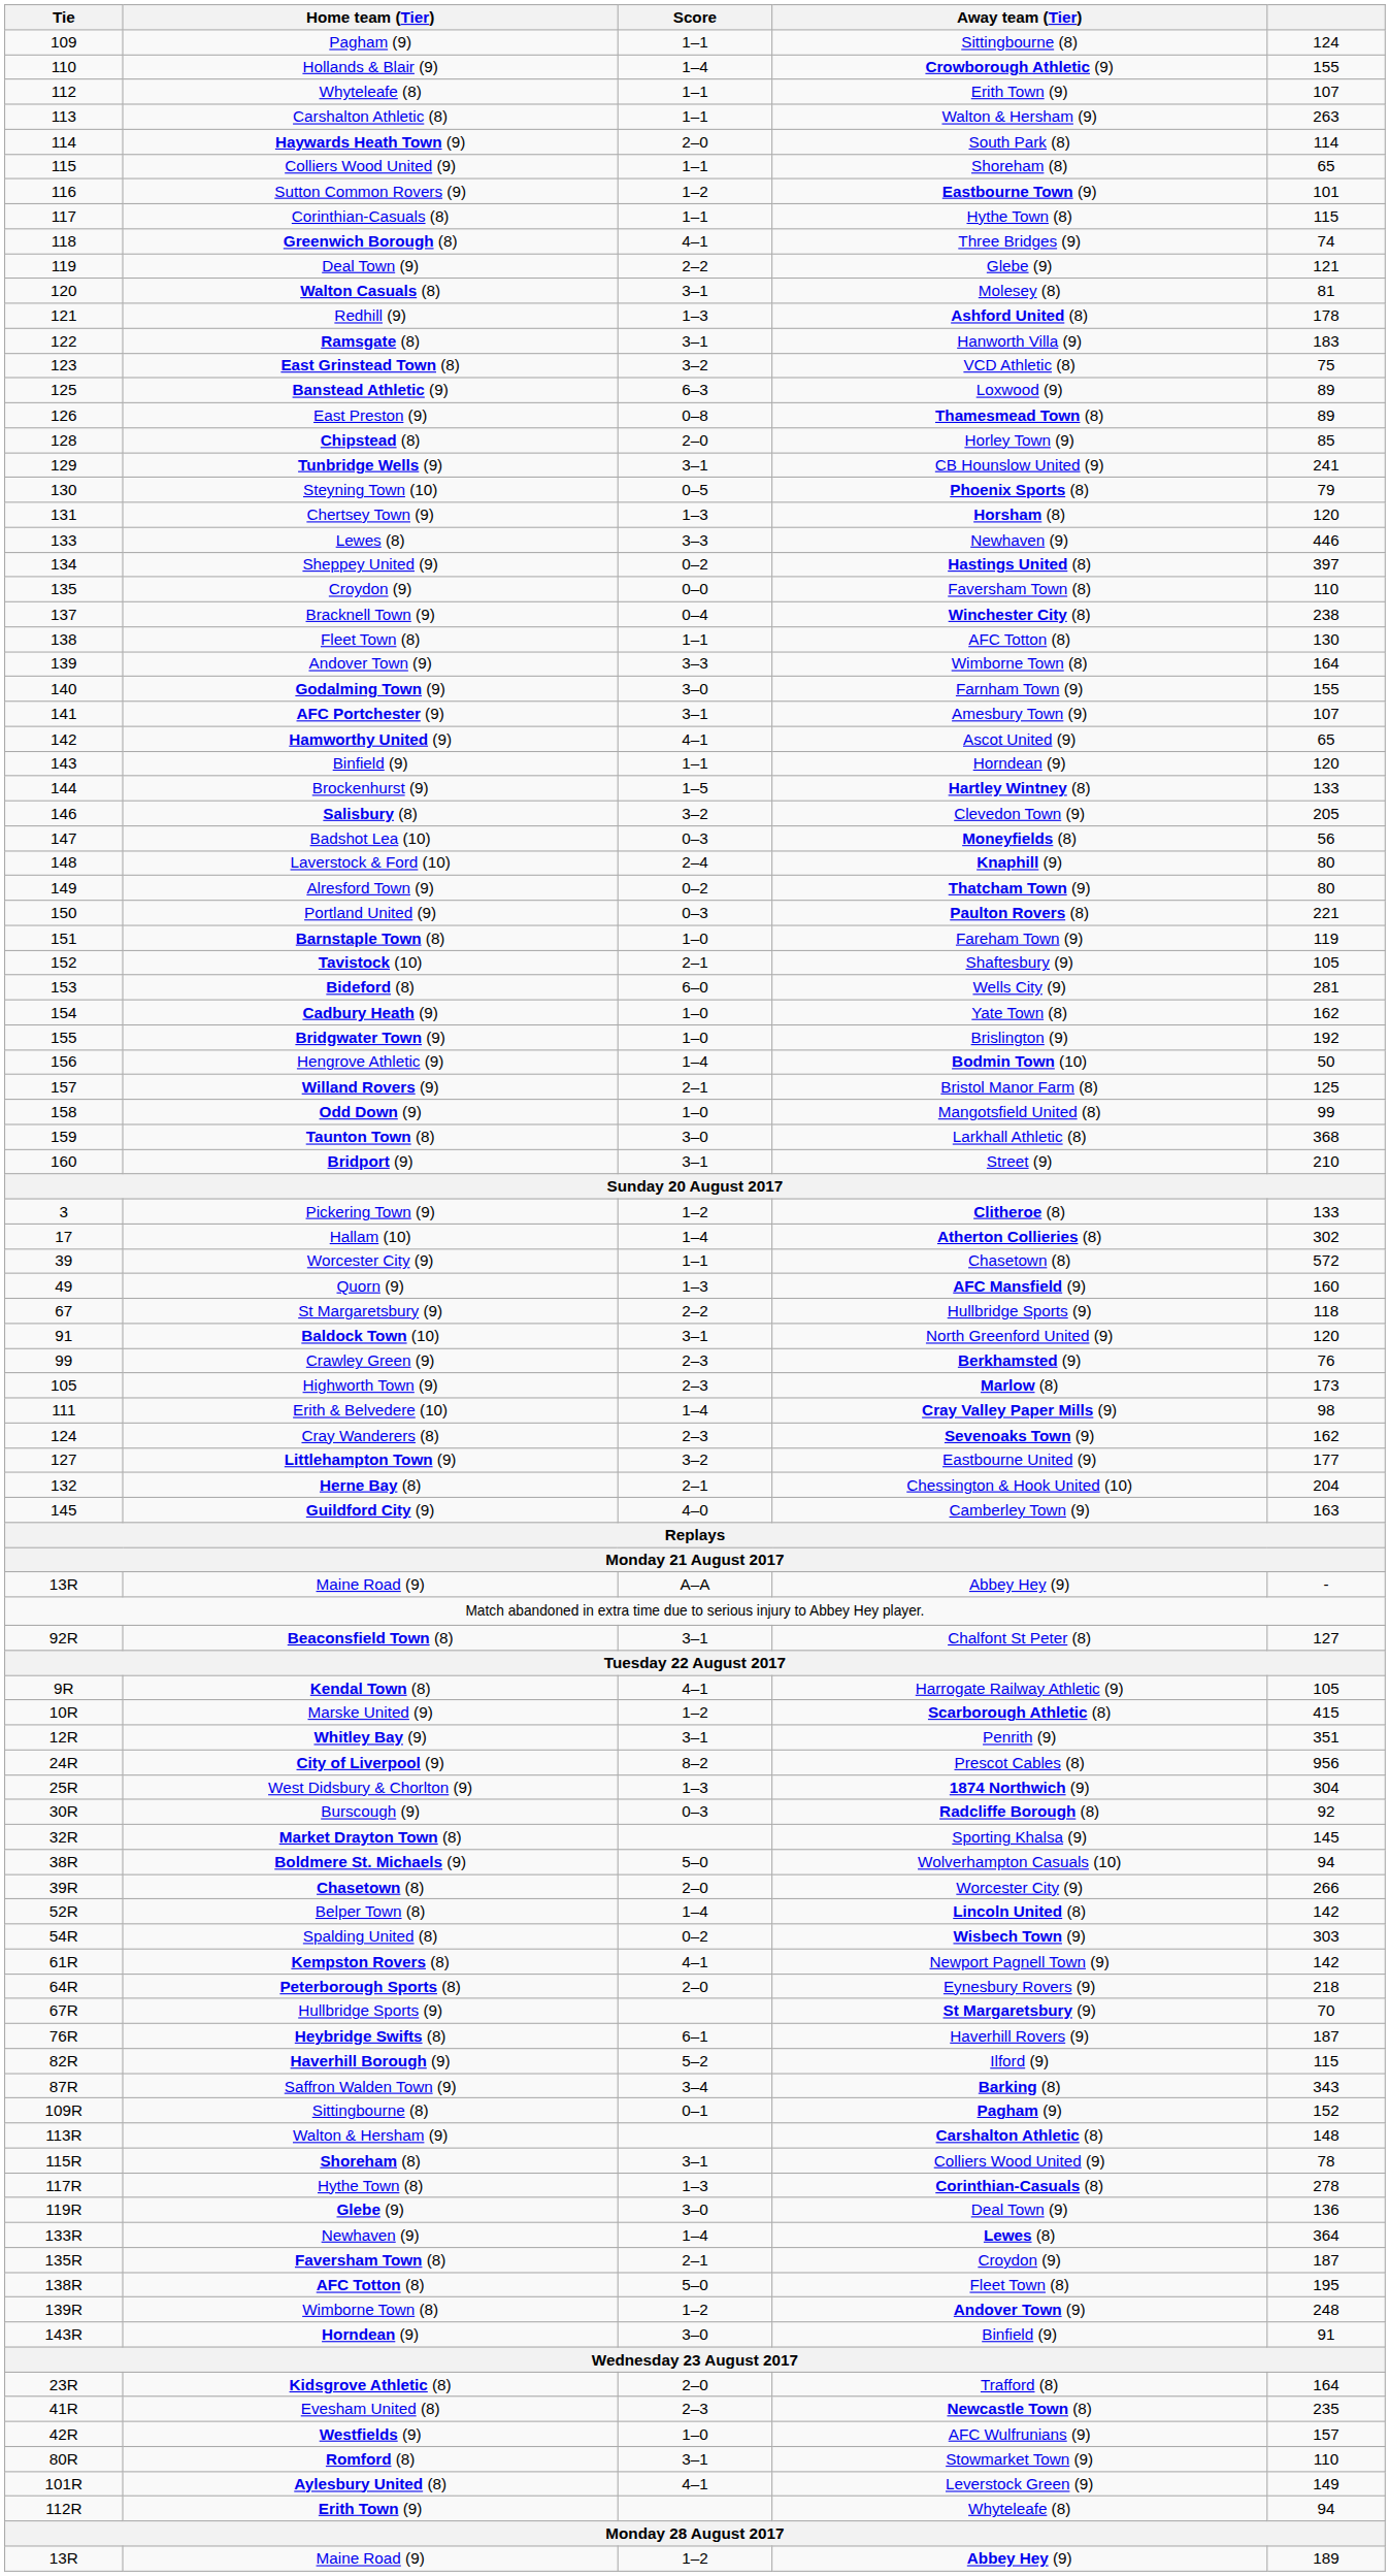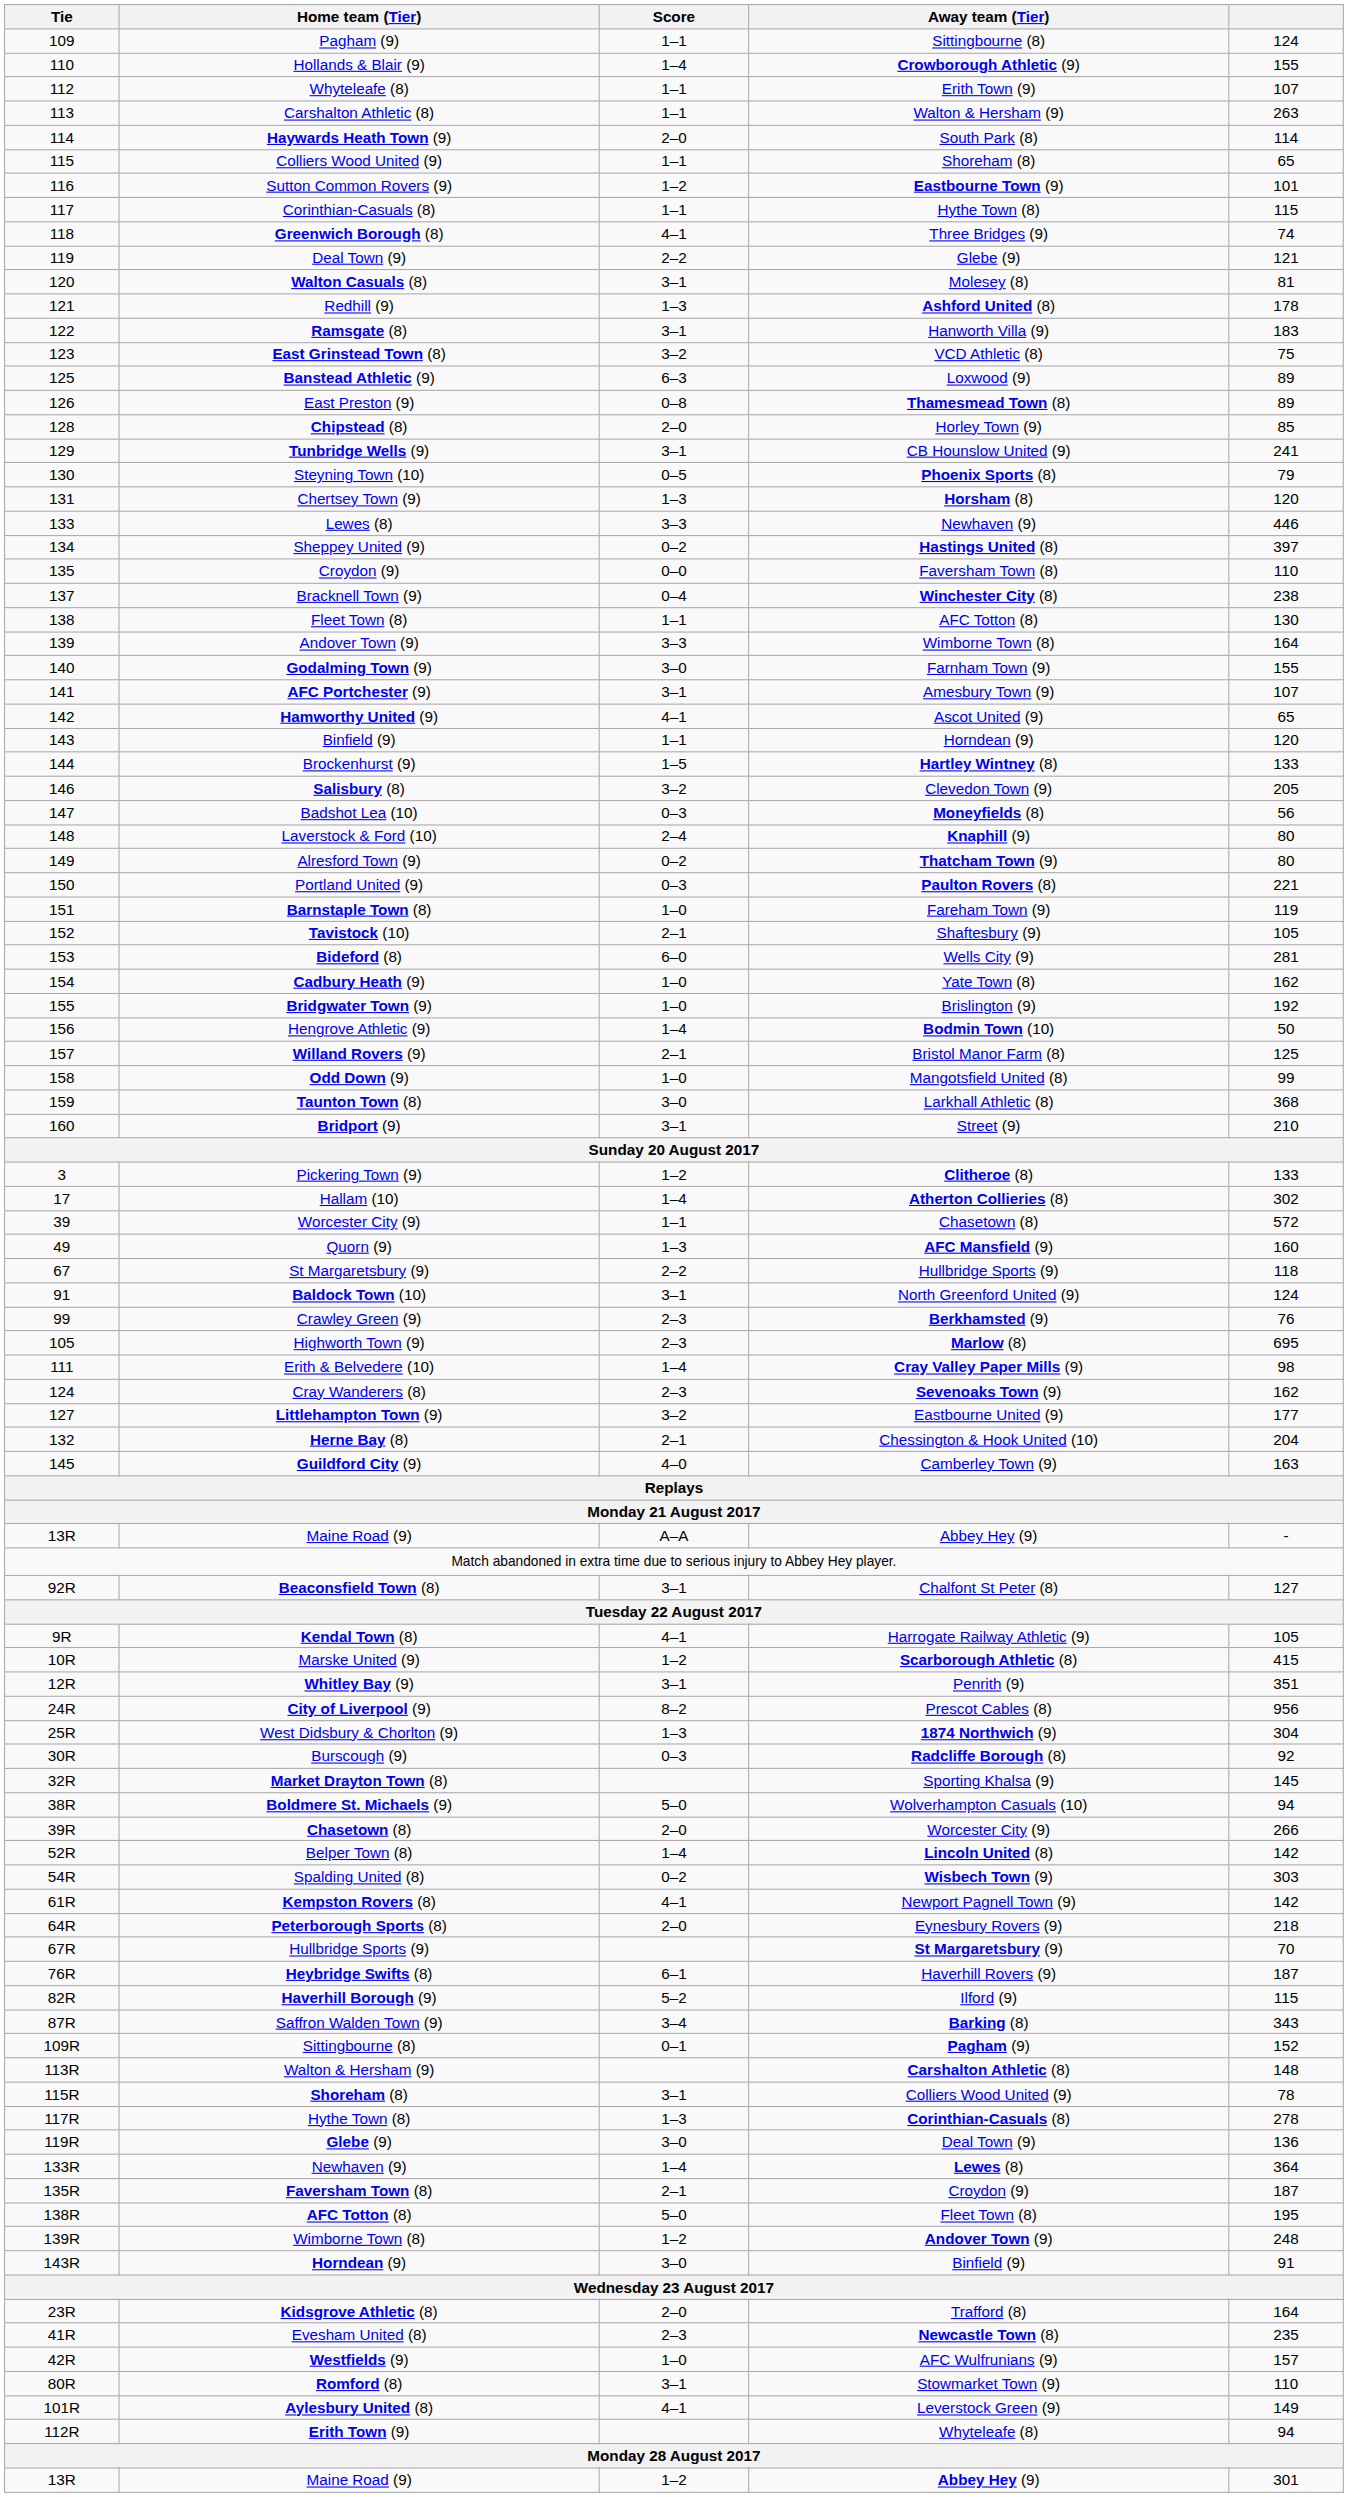Baldock Town (10) | column 5: 120 -> 124
Highworth Town (9) | column 5: 173 -> 695
Maine Road (9) / 1–2 | column 5: 189 -> 301
